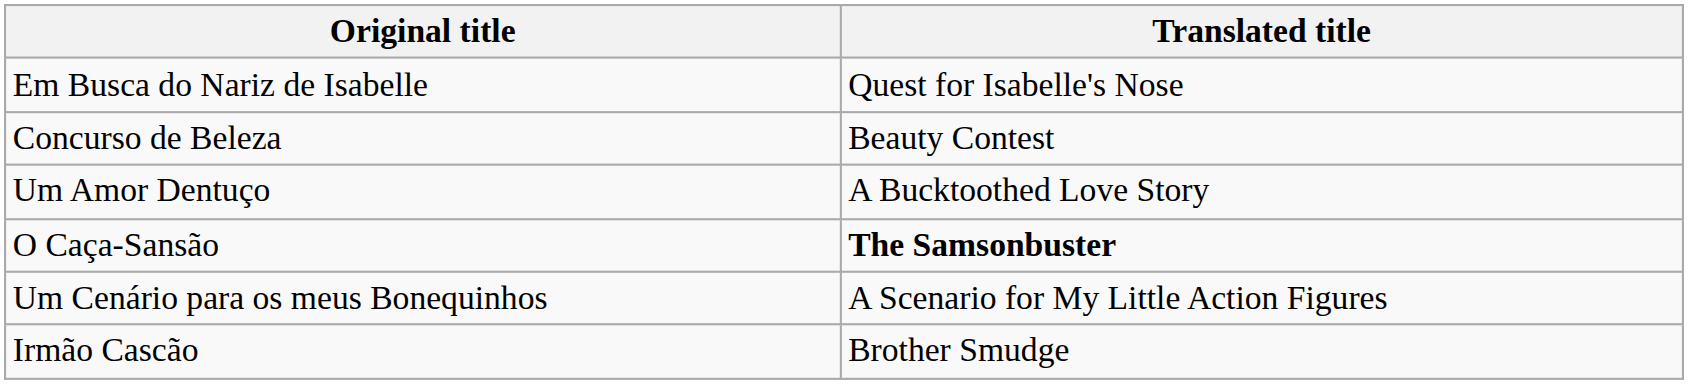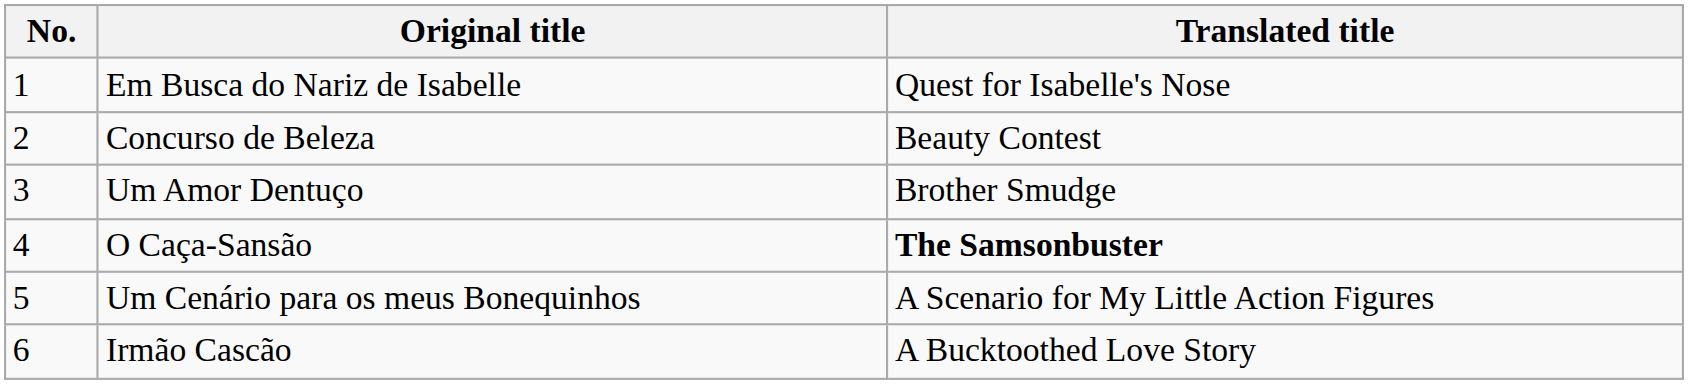+ column: No. | 1 | 2 | 3 | 4 | 5 | 6
Um Amor Dentuço | Translated title: A Bucktoothed Love Story -> Brother Smudge
Irmão Cascão | Translated title: Brother Smudge -> A Bucktoothed Love Story
